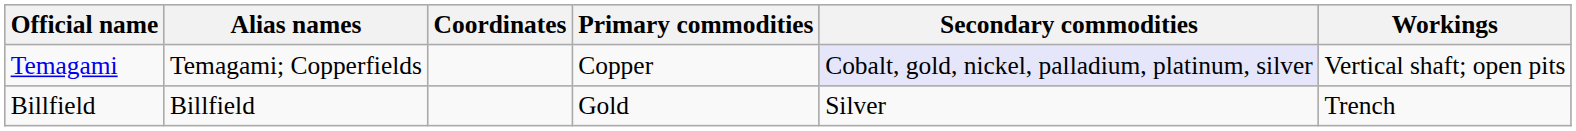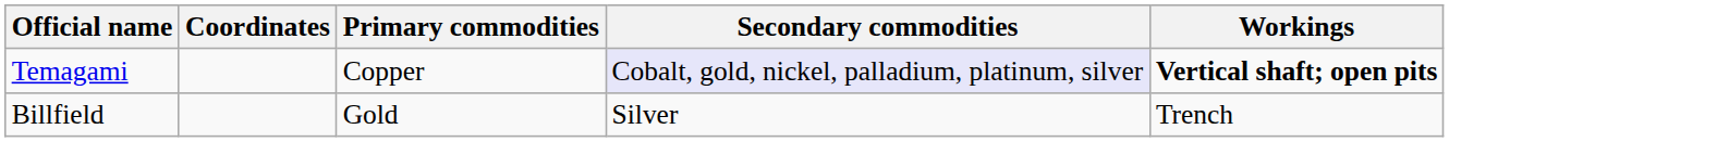- column: Alias names | Temagami; Copperfields | Billfield
Temagami | Workings: normal -> bold
